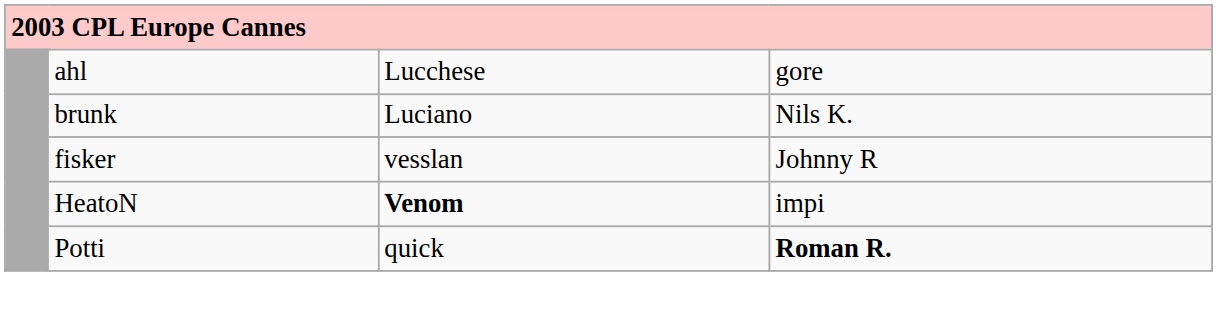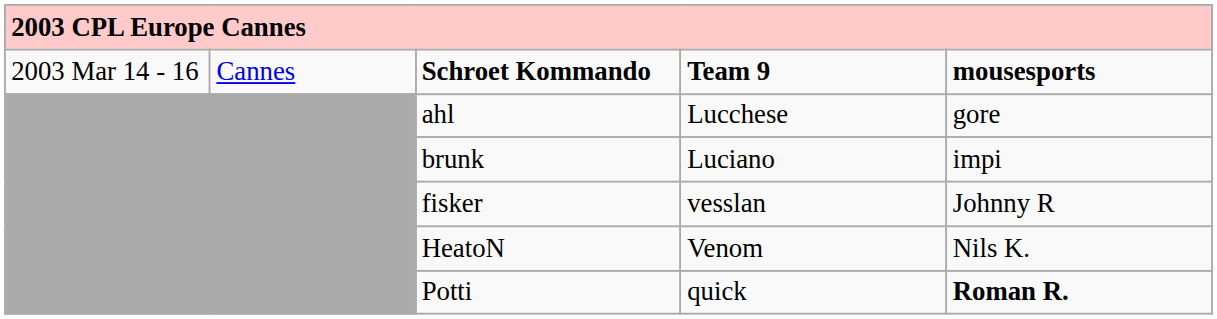+ row: 2003 Mar 14 - 16 | Cannes | Schroet Kommando | Team 9 | mousesports
brunk | column 5: Nils K. -> impi
HeatoN | column 4: bold -> normal
HeatoN | column 5: impi -> Nils K.
